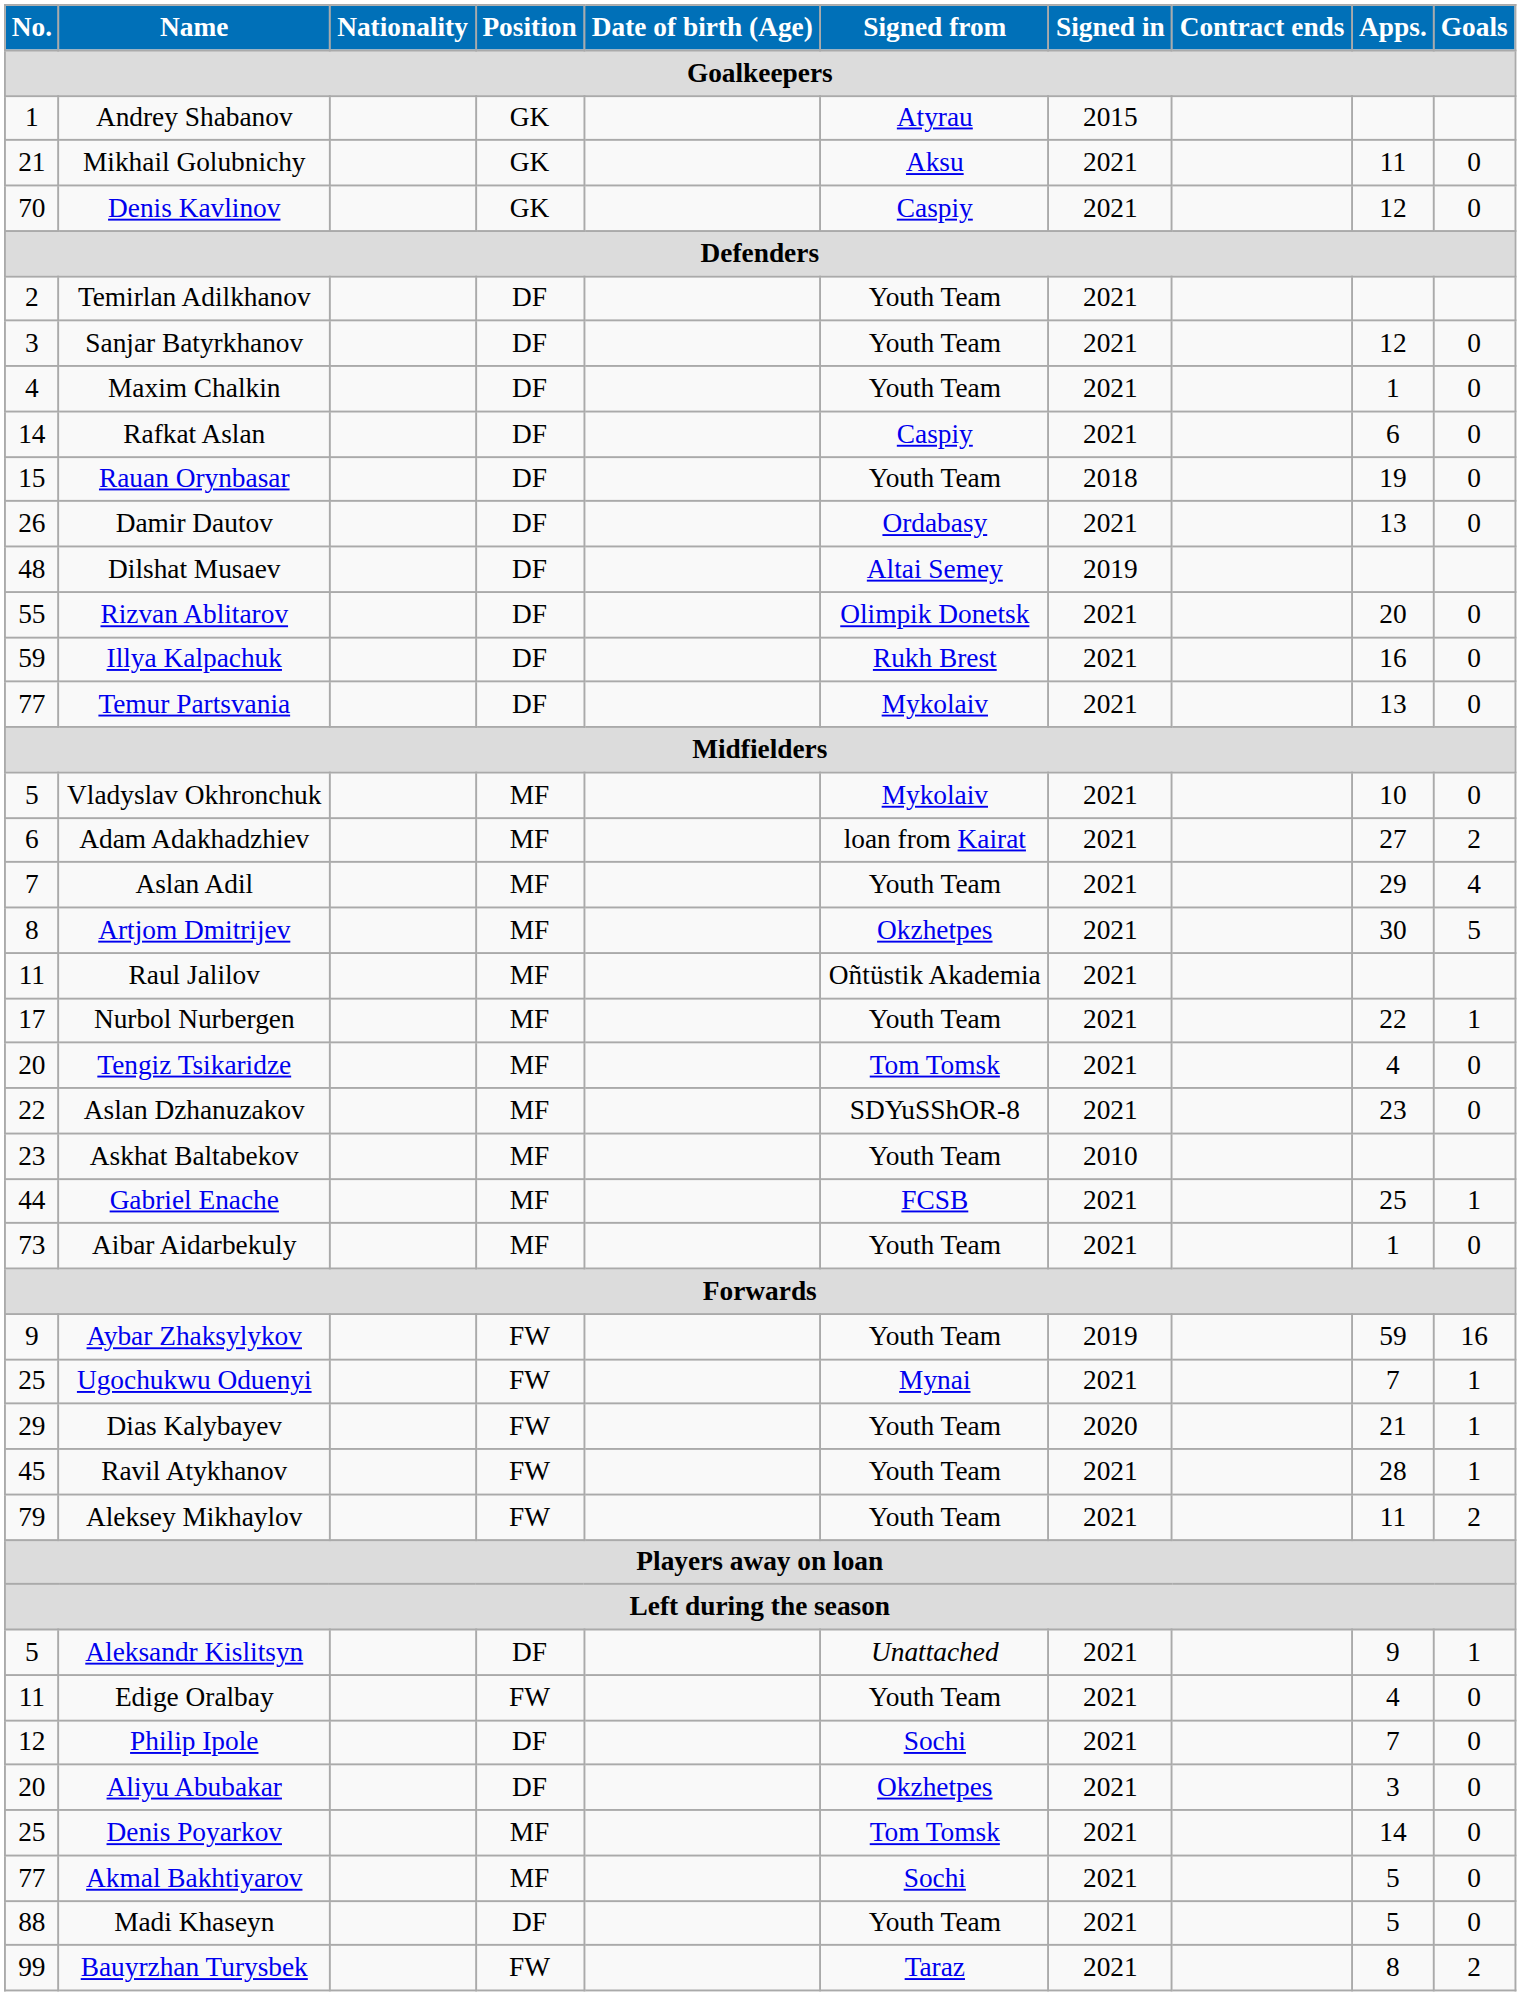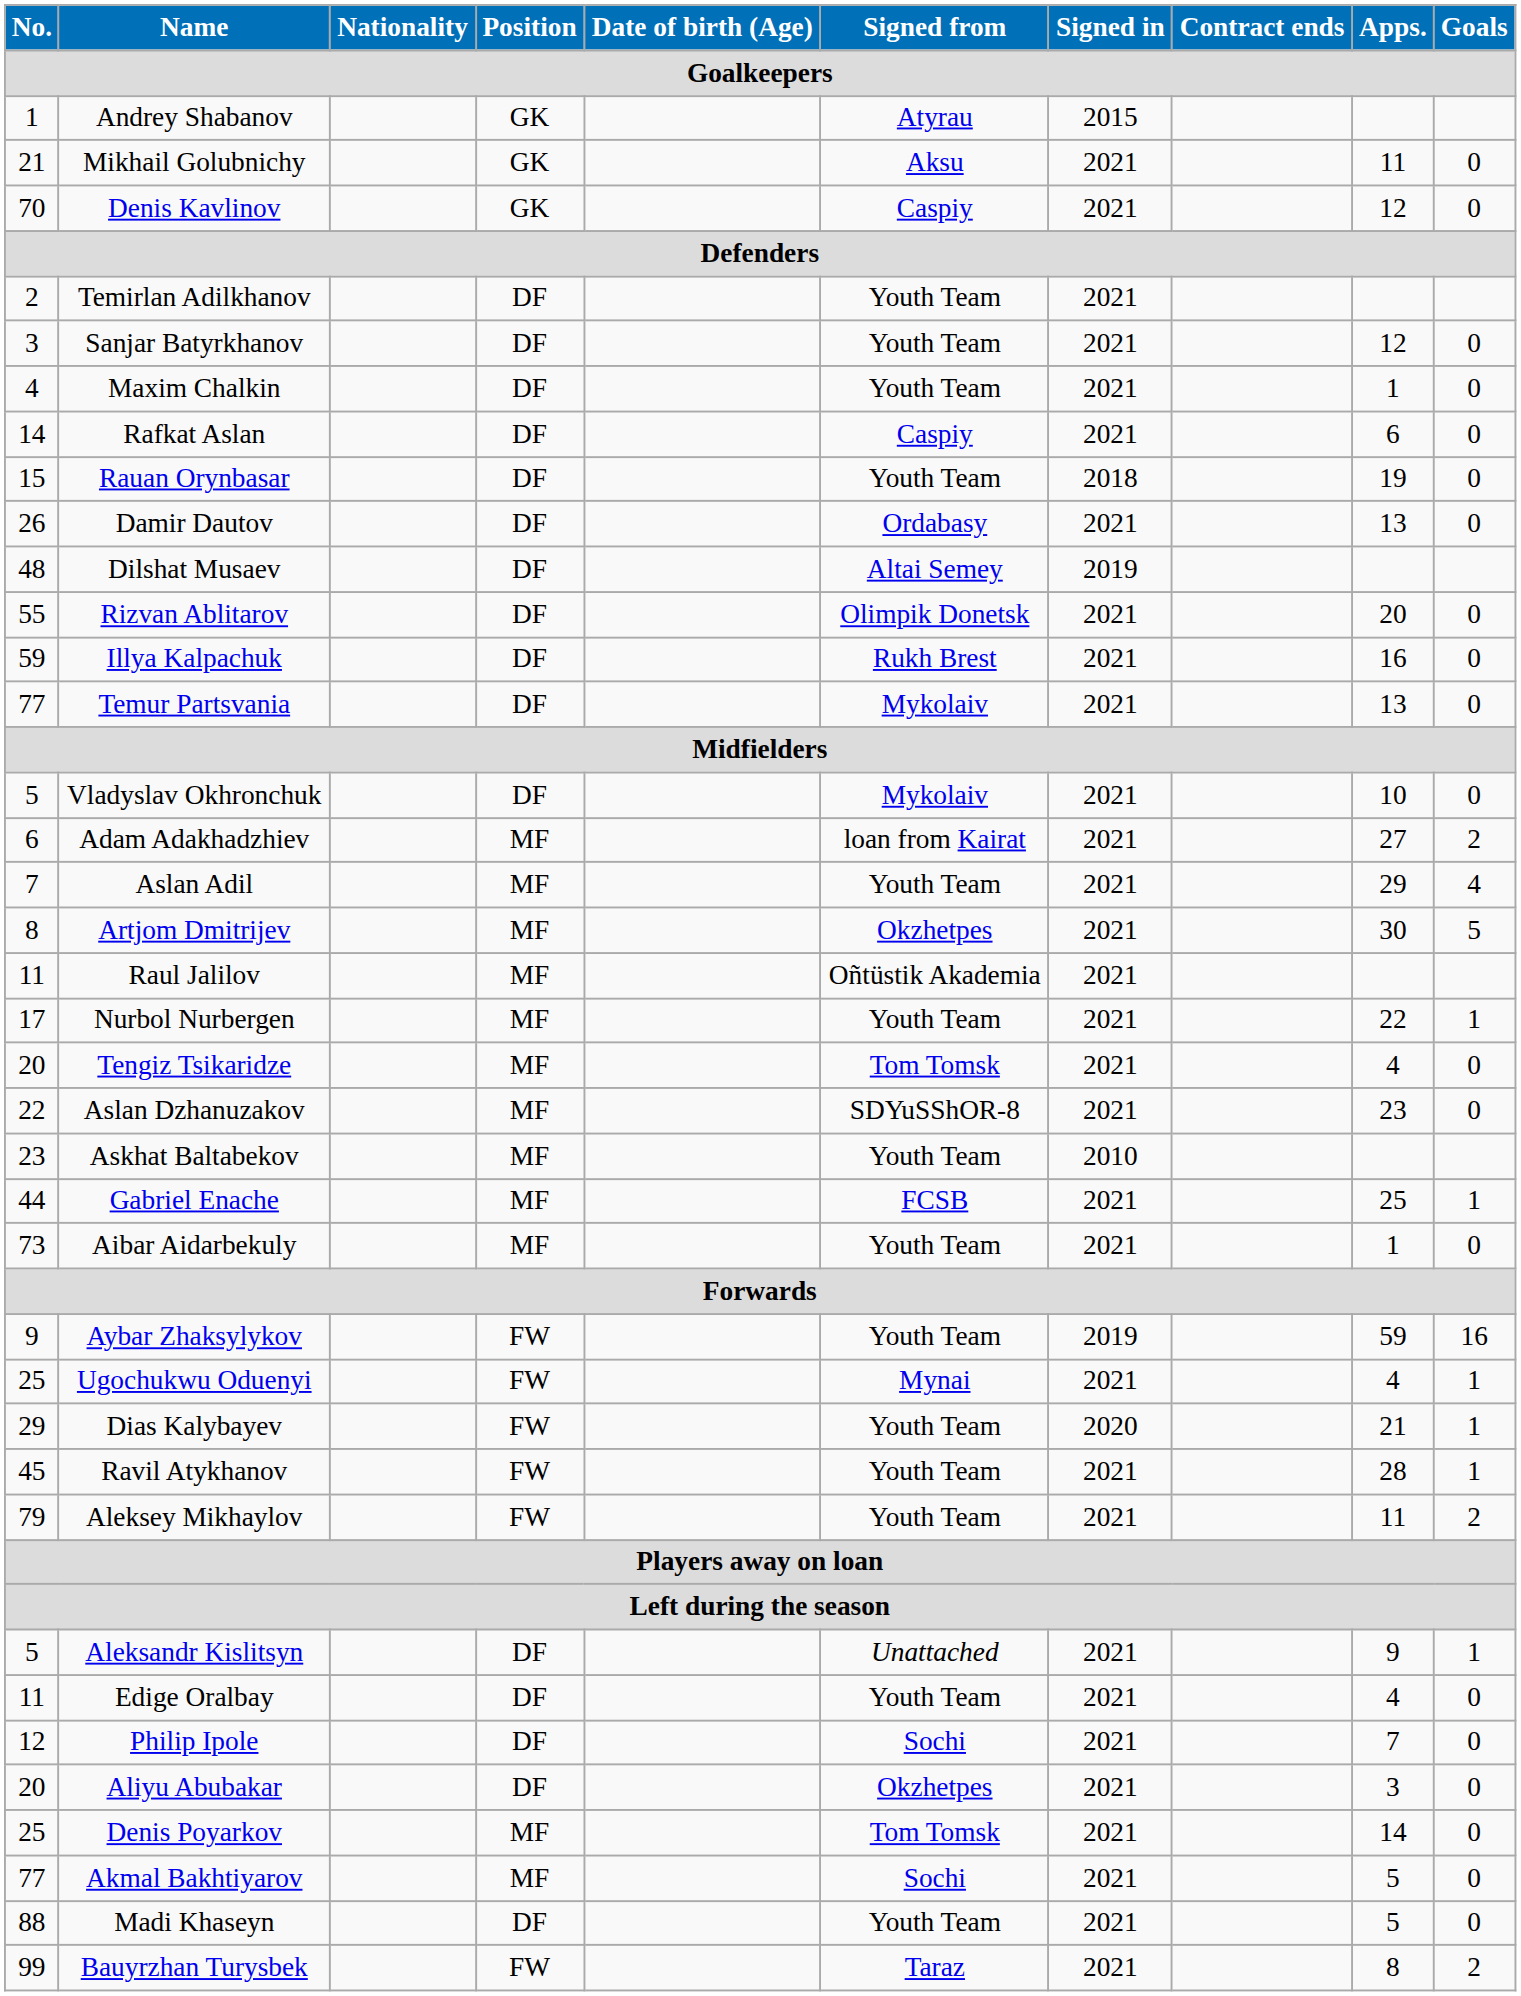Vladyslav Okhronchuk | Position: MF -> DF
Ugochukwu Oduenyi | Apps.: 7 -> 4
Edige Oralbay | Position: FW -> DF
